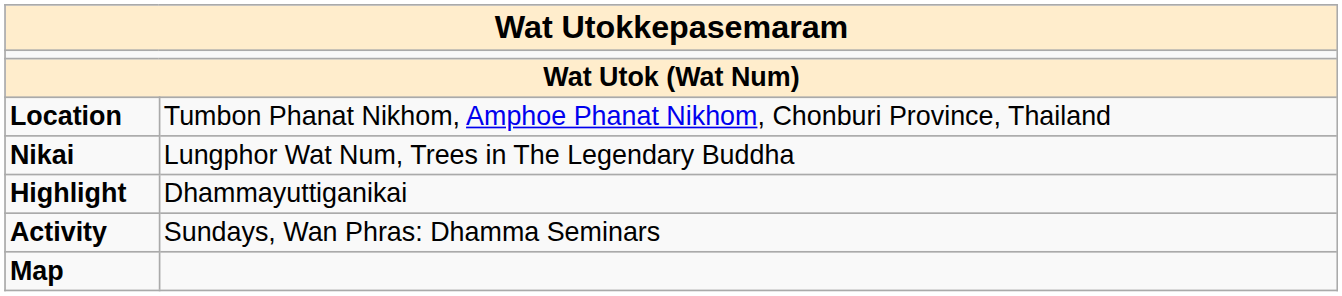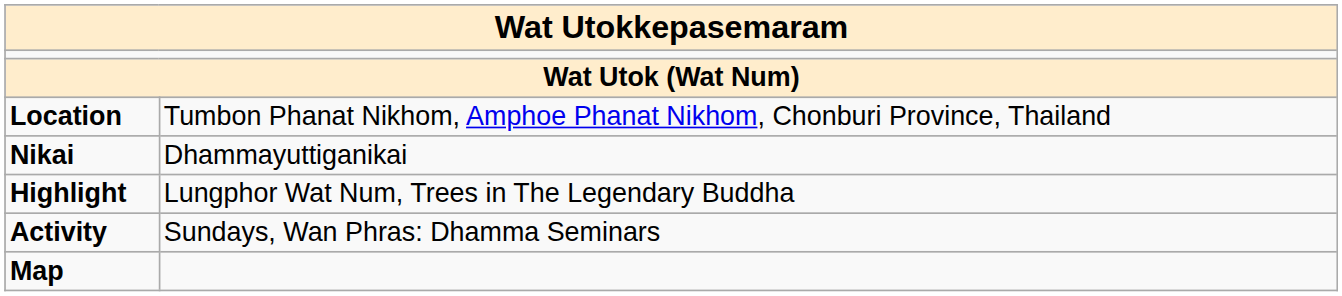Nikai | column 2: Lungphor Wat Num, Trees in The Legendary Buddha -> Dhammayuttiganikai
Highlight | column 2: Dhammayuttiganikai -> Lungphor Wat Num, Trees in The Legendary Buddha
